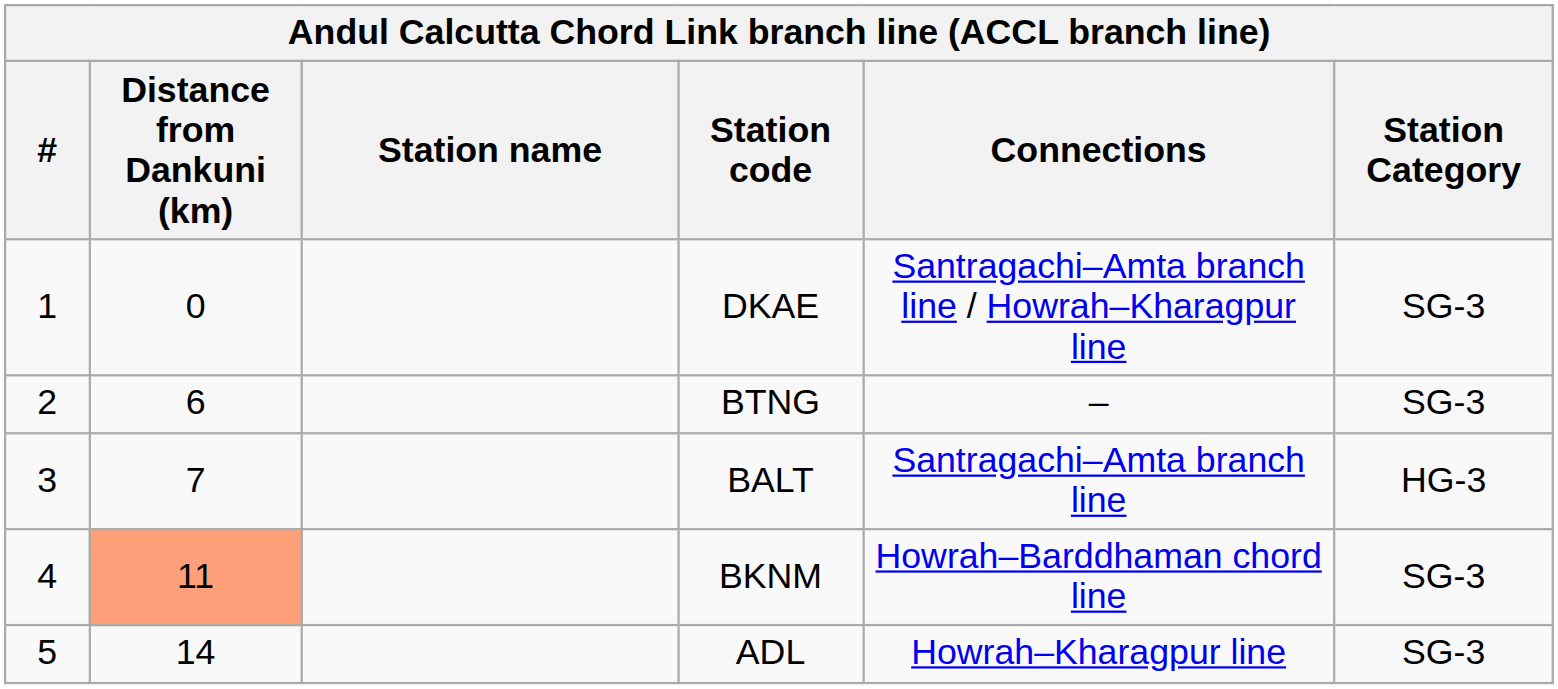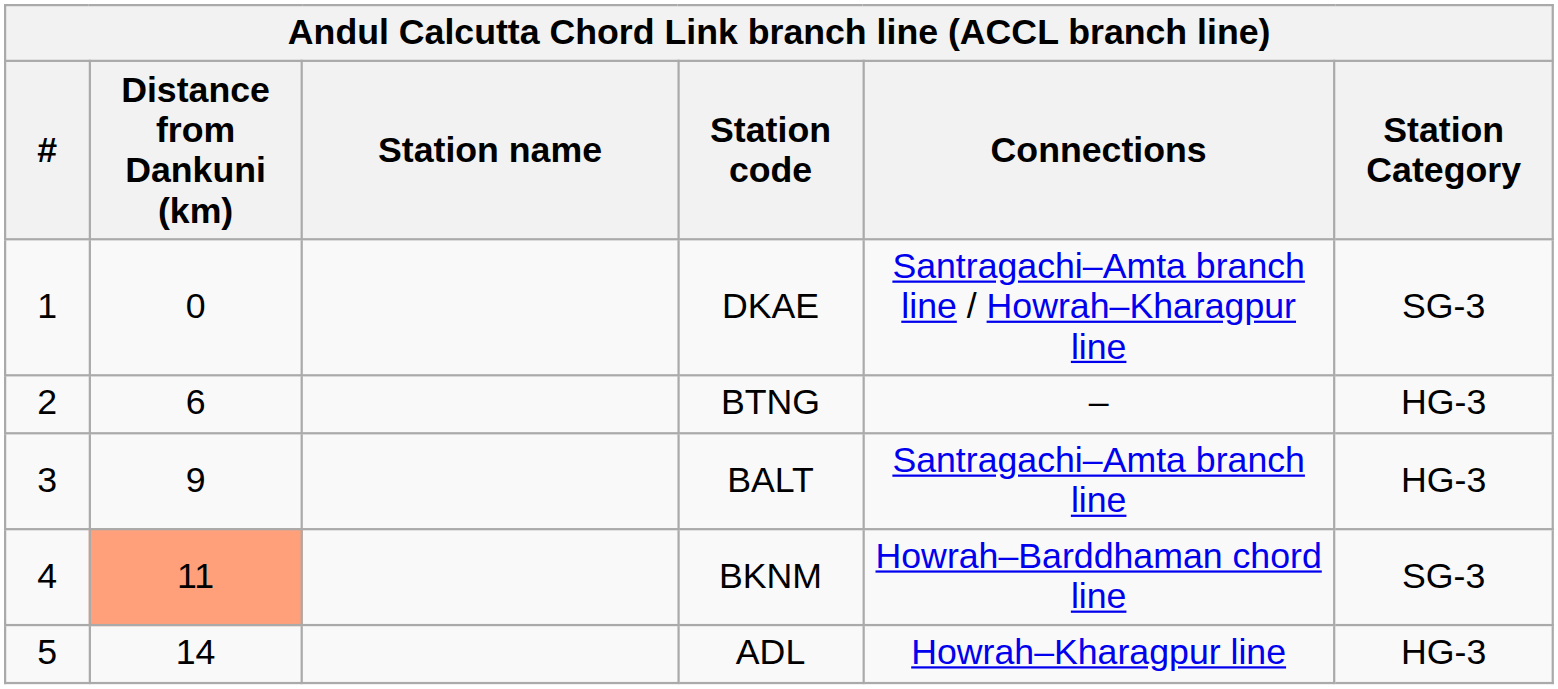BTNG | Station Category: SG-3 -> HG-3
BALT | Distance from Dankuni (km): 7 -> 9
ADL | Station Category: SG-3 -> HG-3
